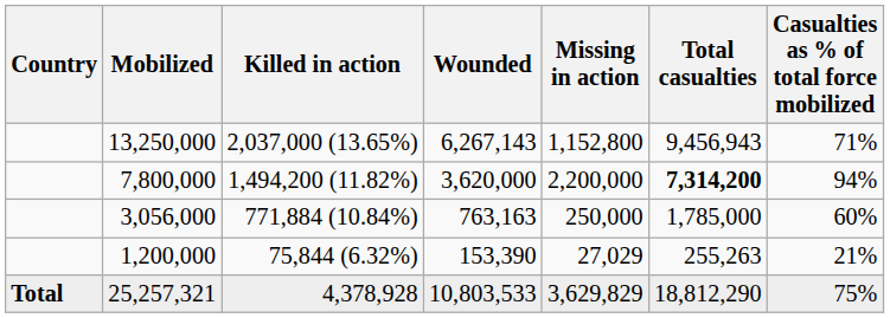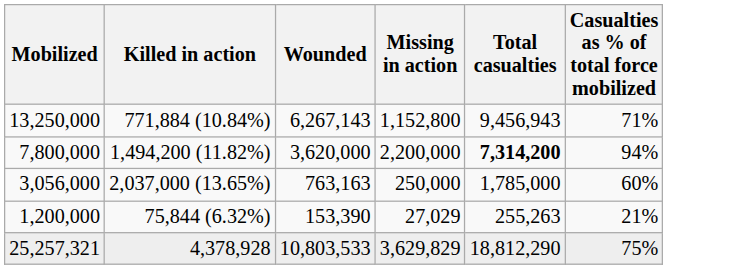- column: Country | Total
13,250,000 | Killed in action: 2,037,000 (13.65%) -> 771,884 (10.84%)
3,056,000 | Killed in action: 771,884 (10.84%) -> 2,037,000 (13.65%)
